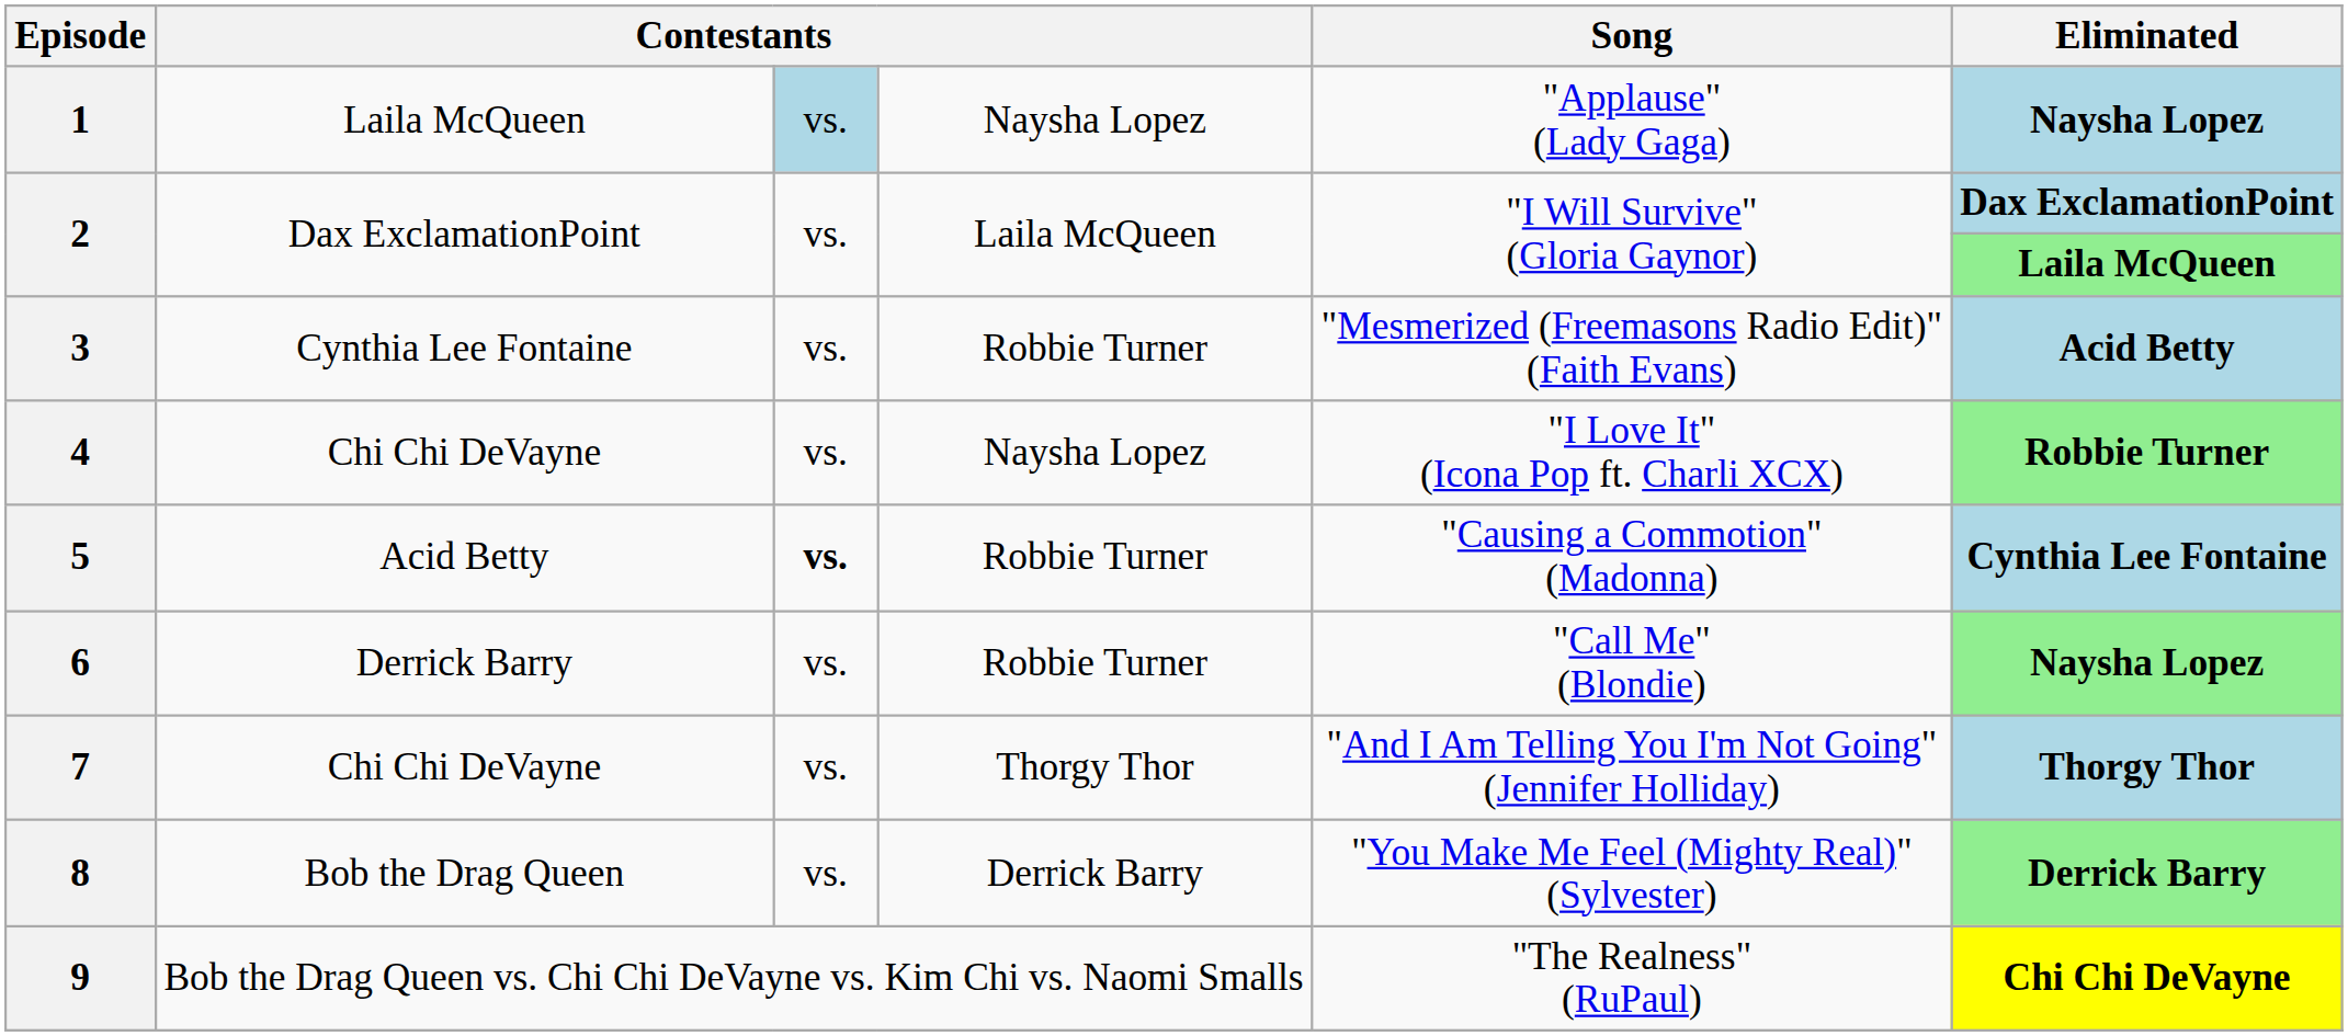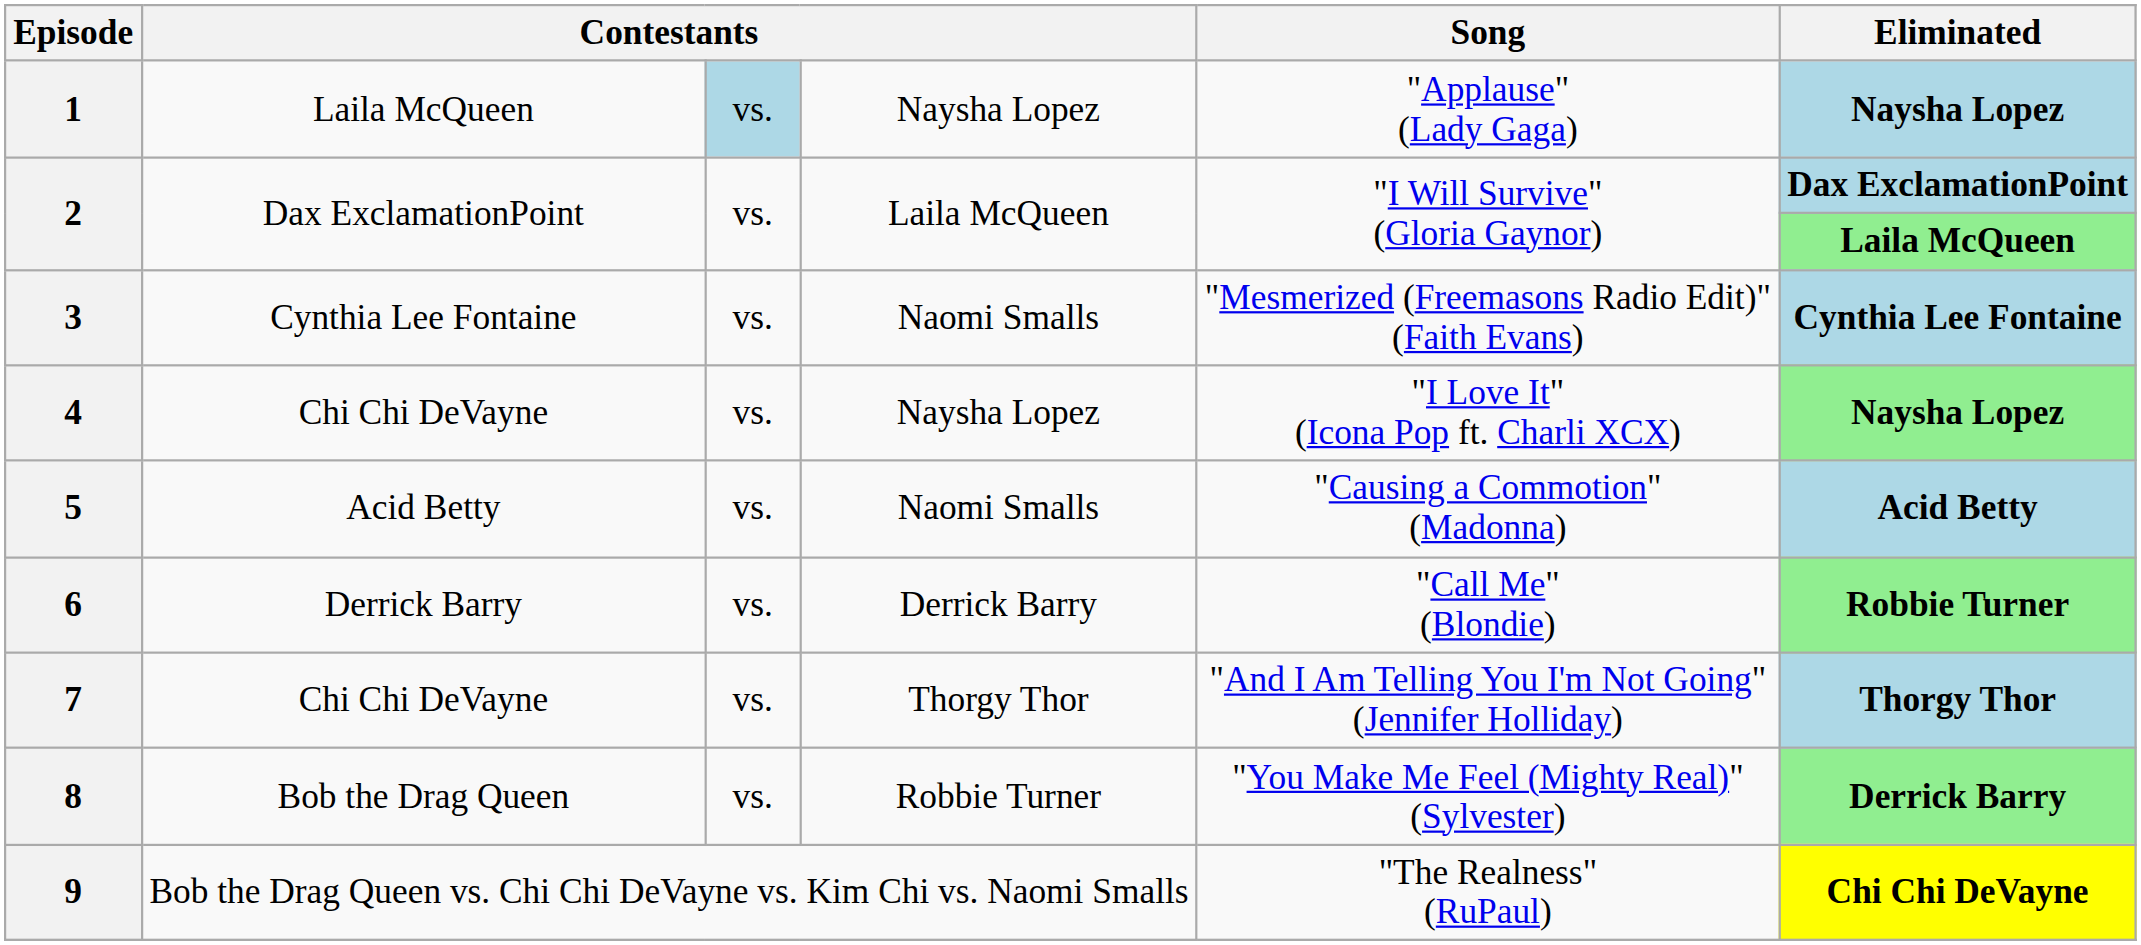3 | column 4: Robbie Turner -> Naomi Smalls
3 | Eliminated: Acid Betty -> Cynthia Lee Fontaine
4 | Eliminated: Robbie Turner -> Naysha Lopez
5 | column 3: bold -> normal
5 | column 4: Robbie Turner -> Naomi Smalls
5 | Eliminated: Cynthia Lee Fontaine -> Acid Betty
6 | column 4: Robbie Turner -> Derrick Barry
6 | Eliminated: Naysha Lopez -> Robbie Turner
8 | column 4: Derrick Barry -> Robbie Turner
